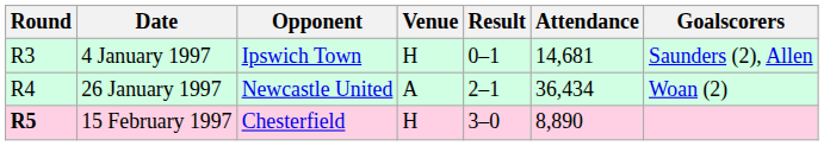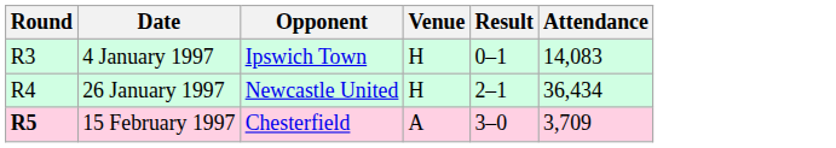- column: Goalscorers | Saunders (2), Allen | Woan (2)
4 January 1997 | Attendance: 14,681 -> 14,083
26 January 1997 | Venue: A -> H
15 February 1997 | Venue: H -> A
15 February 1997 | Attendance: 8,890 -> 3,709
